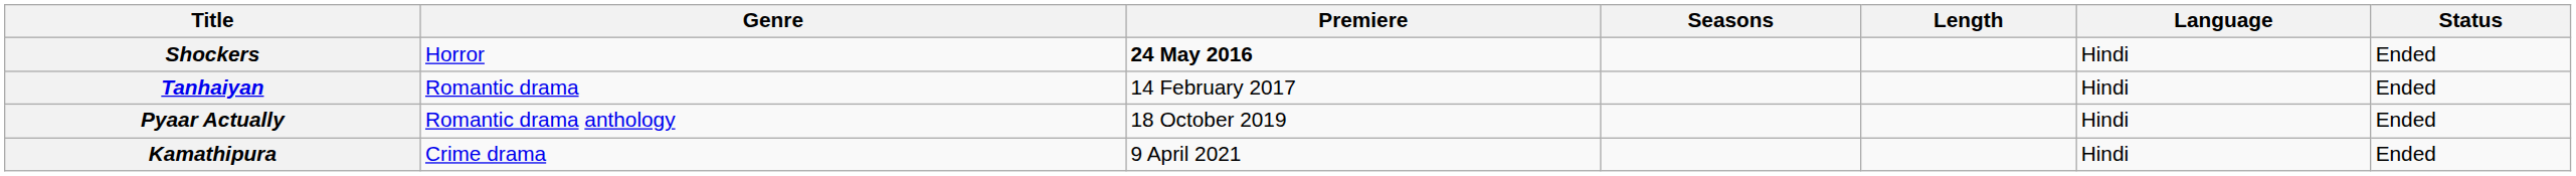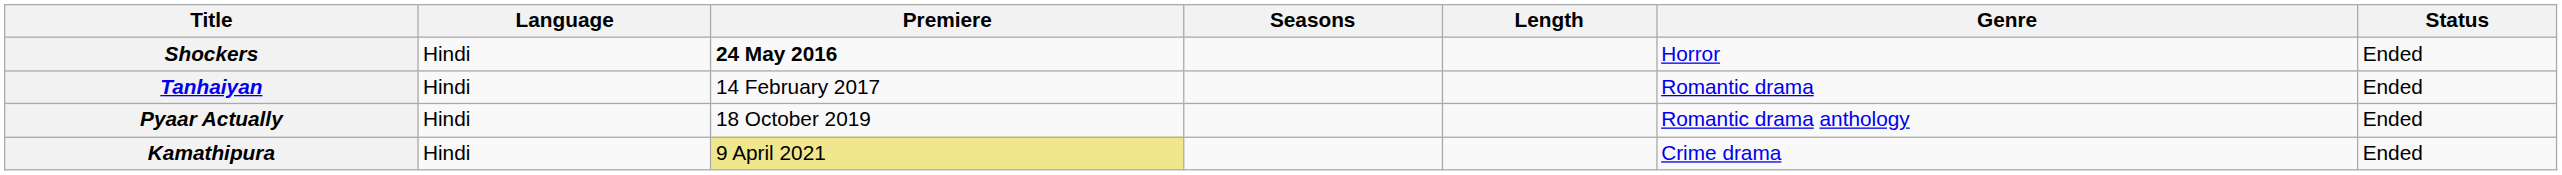columns swapped: Genre <-> Language
Kamathipura | Premiere: no background -> khaki background
